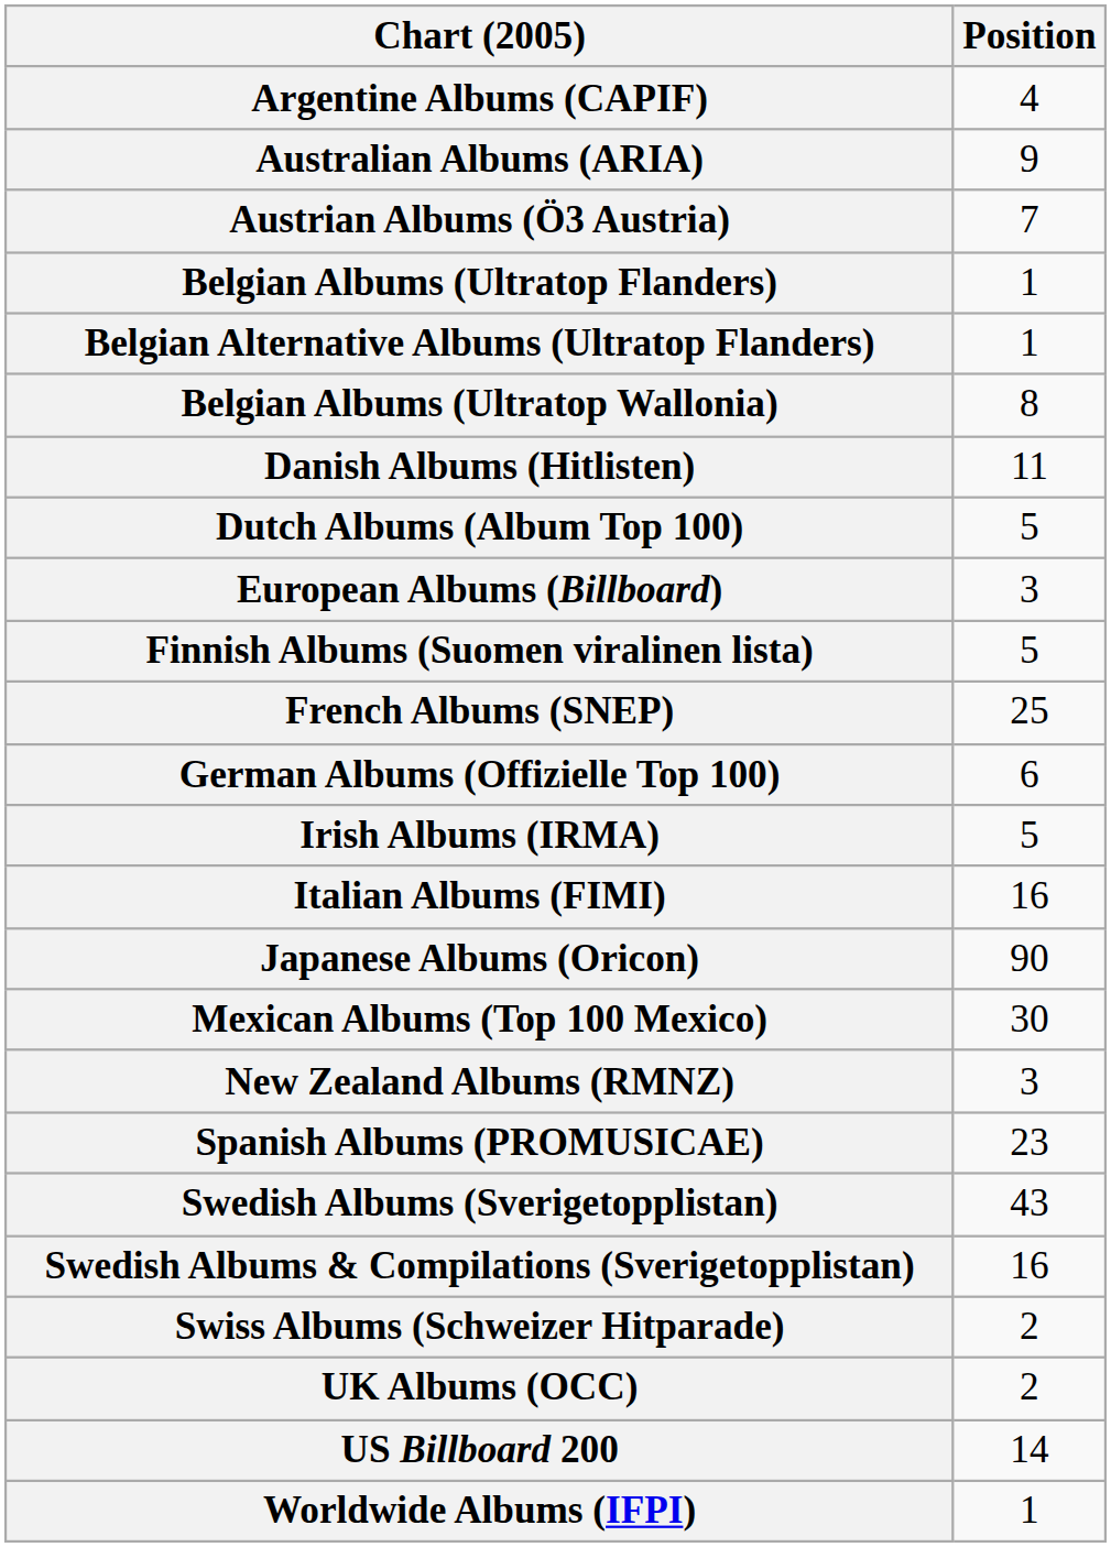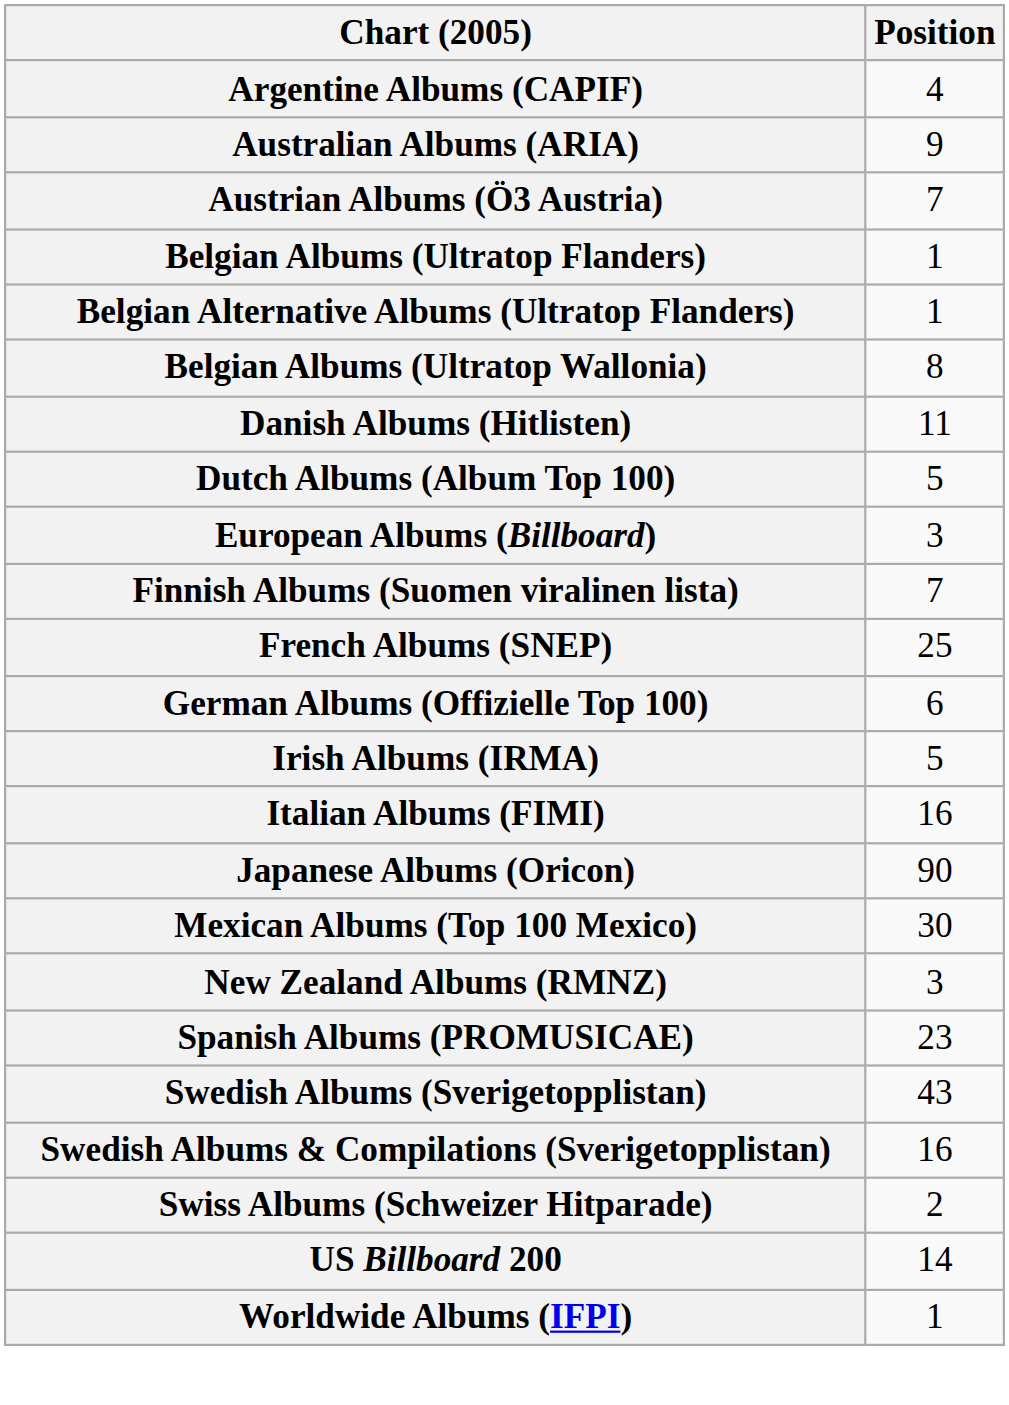Finnish Albums (Suomen viralinen lista) | Position: 5 -> 7
- row: UK Albums (OCC) | 2
